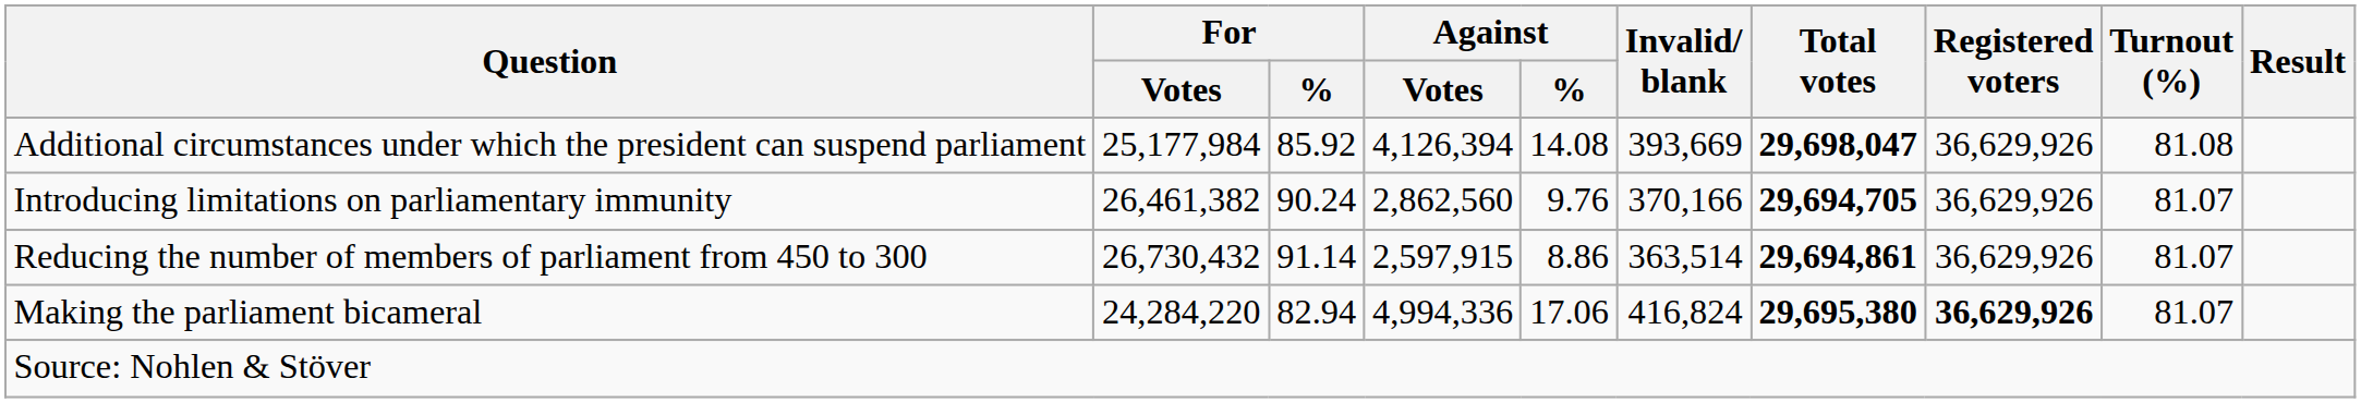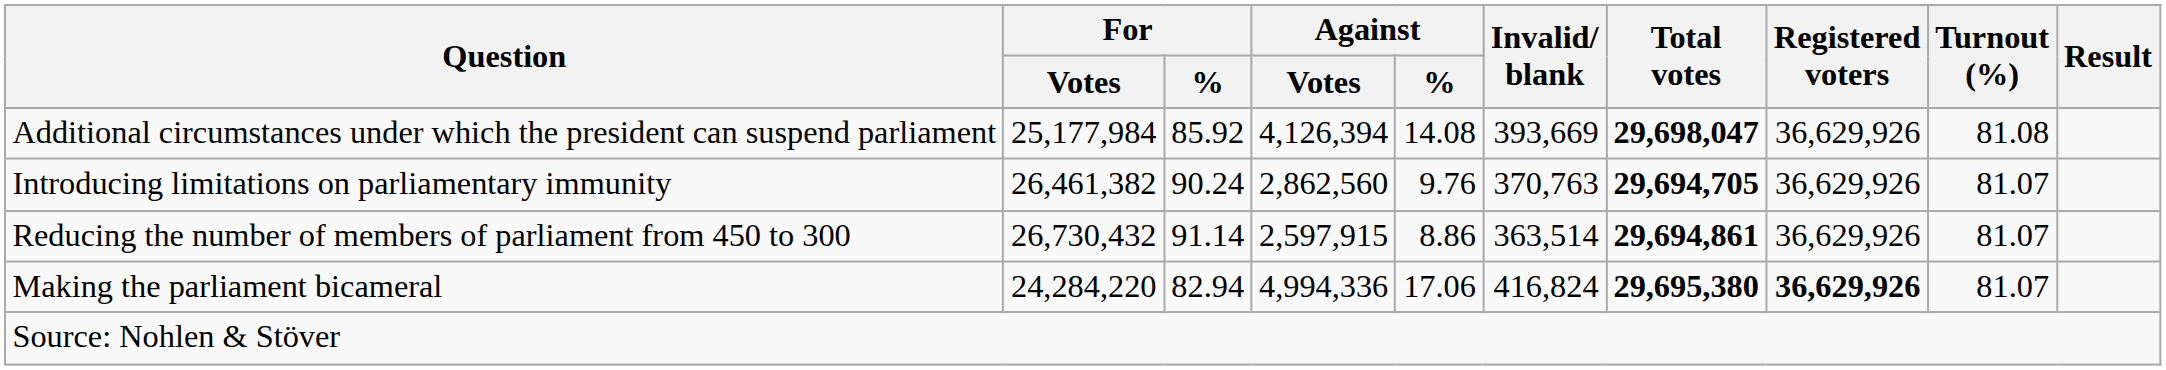Introducing limitations on parliamentary immunity | Invalid/ blank: 370,166 -> 370,763
